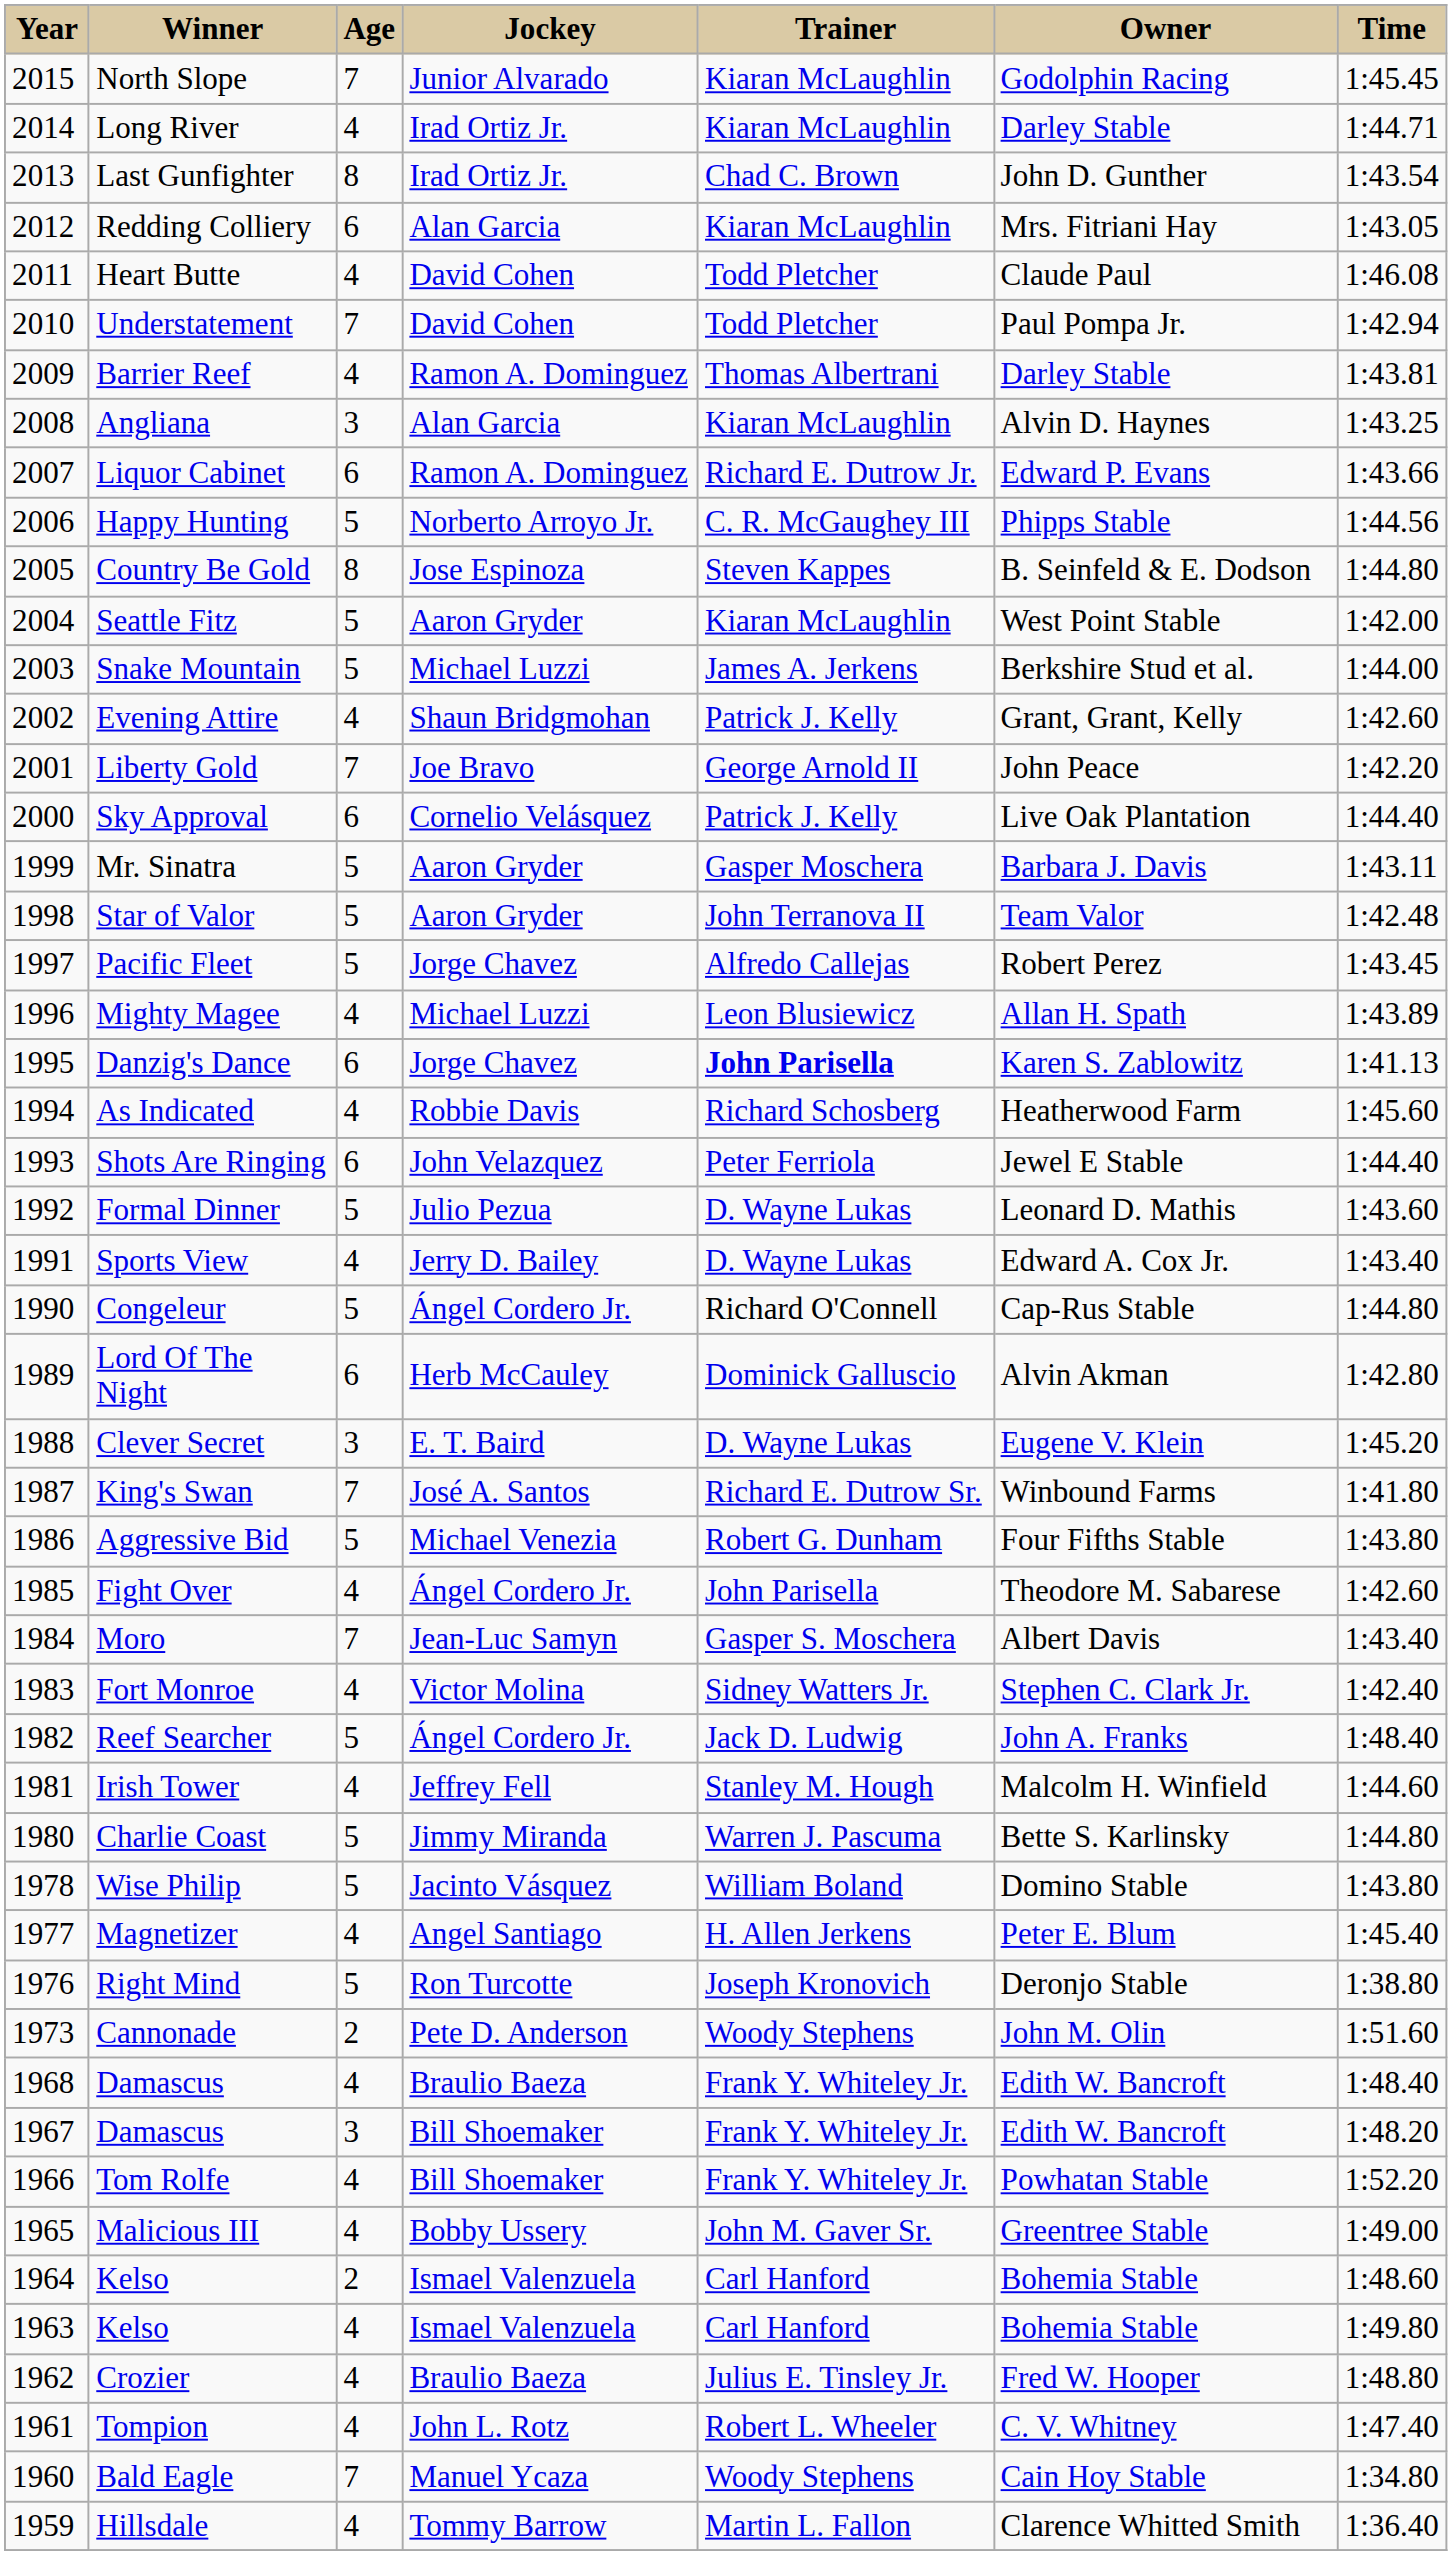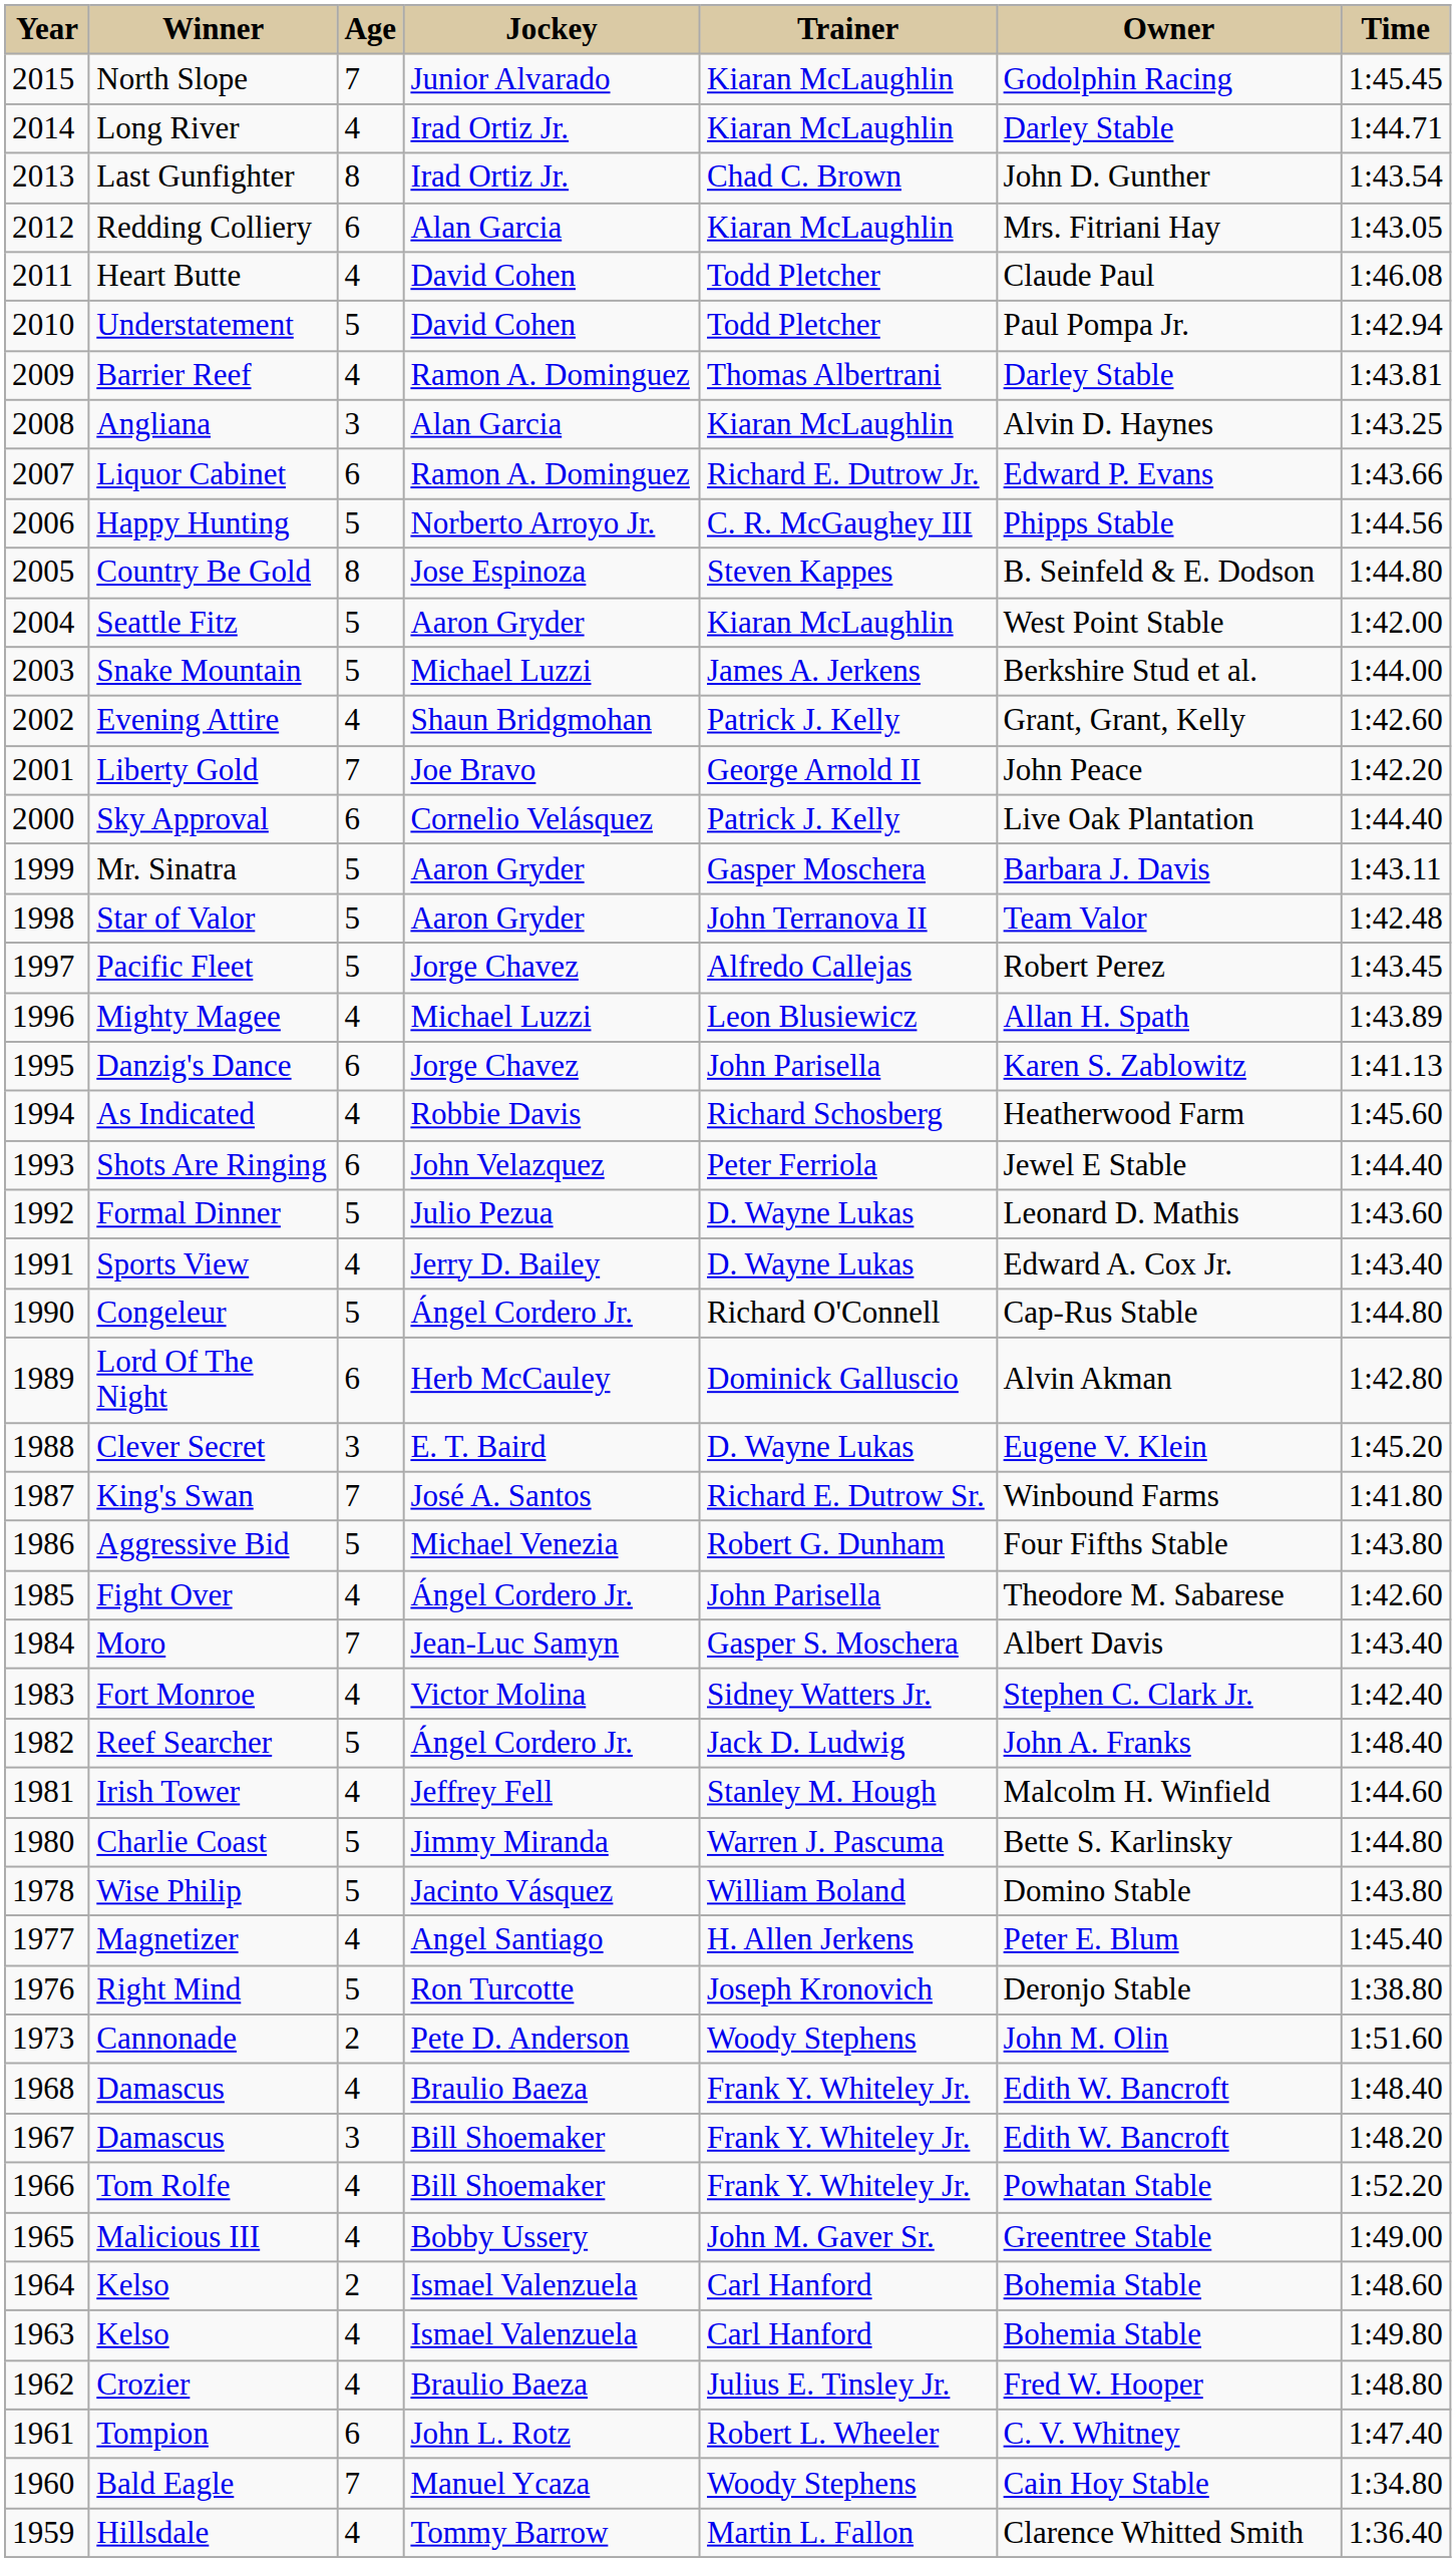Understatement | Age: 7 -> 5
Danzig's Dance | Trainer: bold -> normal
Tompion | Age: 4 -> 6
